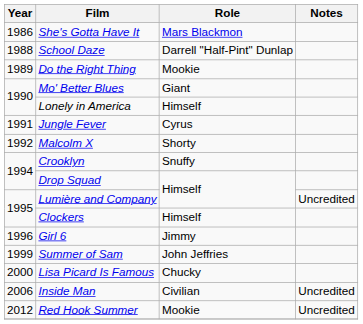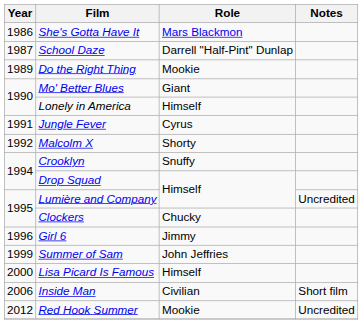School Daze | Year: 1988 -> 1987
Clockers | Role: Himself -> Chucky
Lisa Picard Is Famous | Role: Chucky -> Himself
Inside Man | Notes: Uncredited -> Short film
